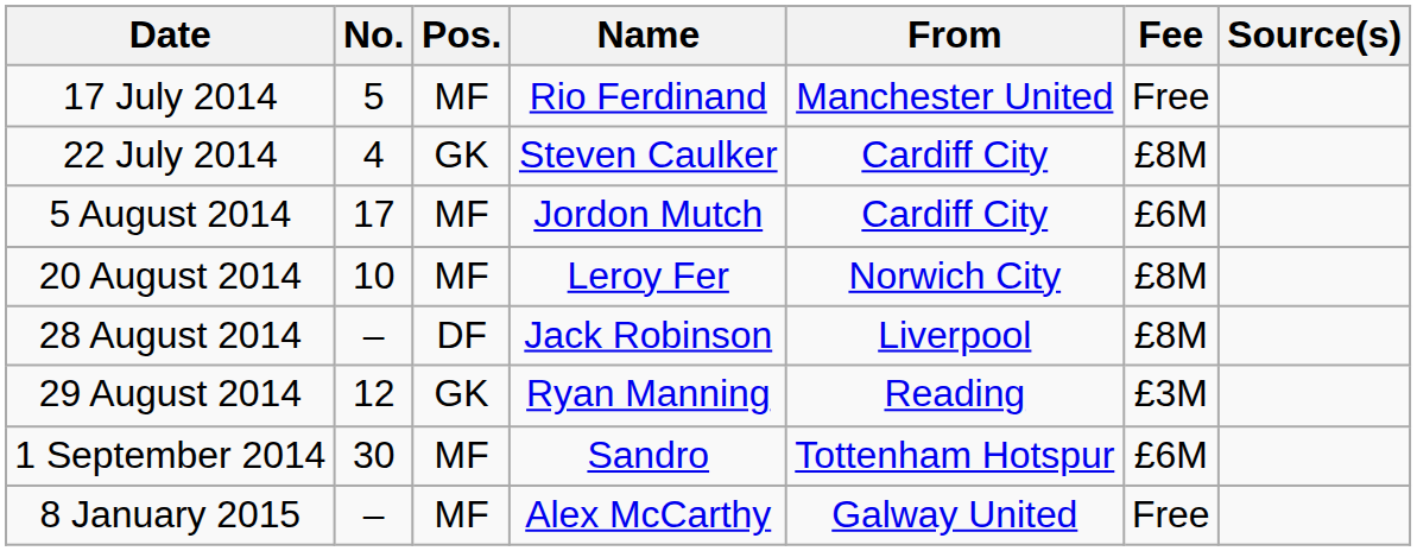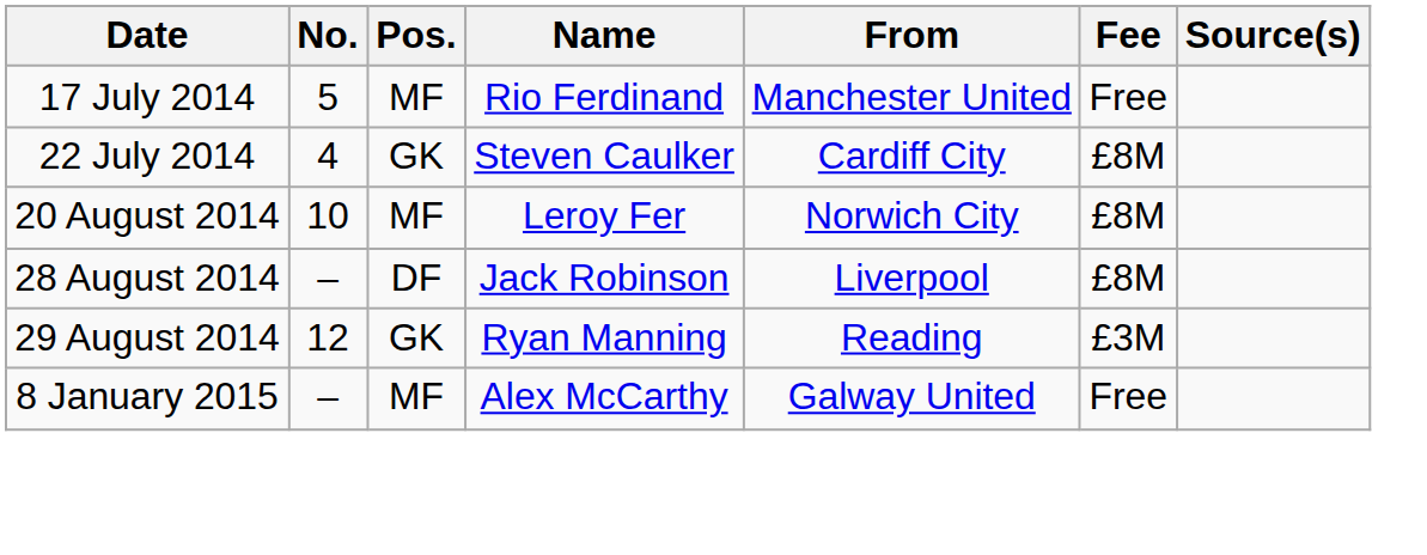- row: 5 August 2014 | 17 | MF | Jordon Mutch | Cardiff City | £6M
- row: 1 September 2014 | 30 | MF | Sandro | Tottenham Hotspur | £6M
